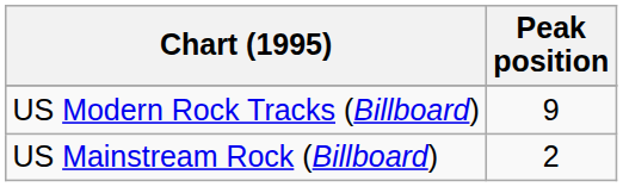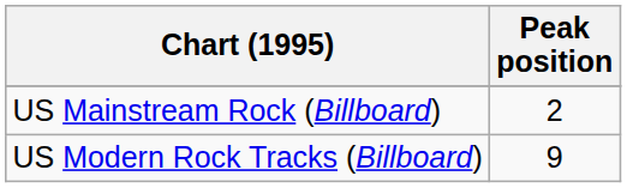rows swapped: US Mainstream Rock (Billboard) <-> US Modern Rock Tracks (Billboard)
